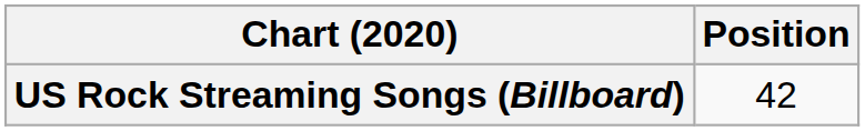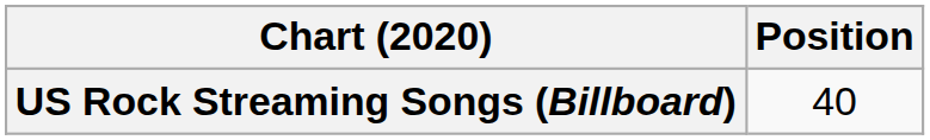US Rock Streaming Songs (Billboard) | Position: 42 -> 40
